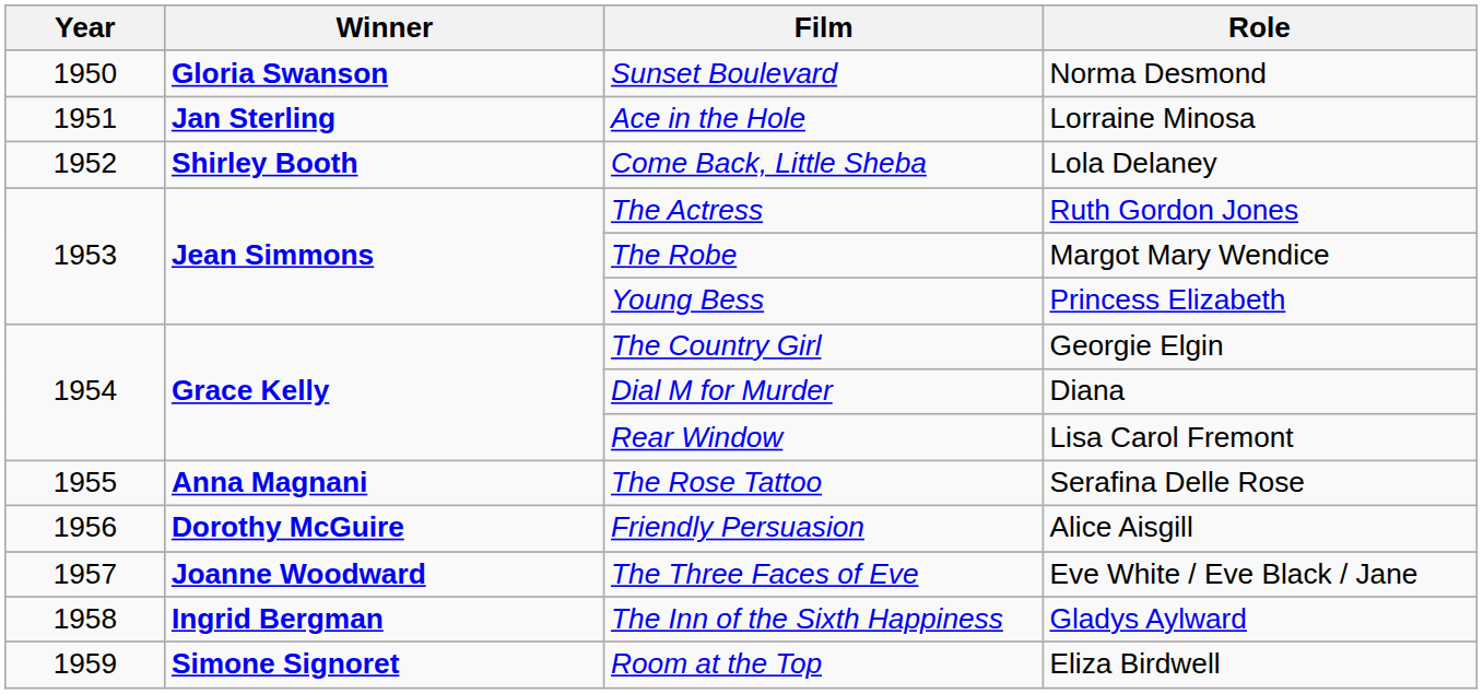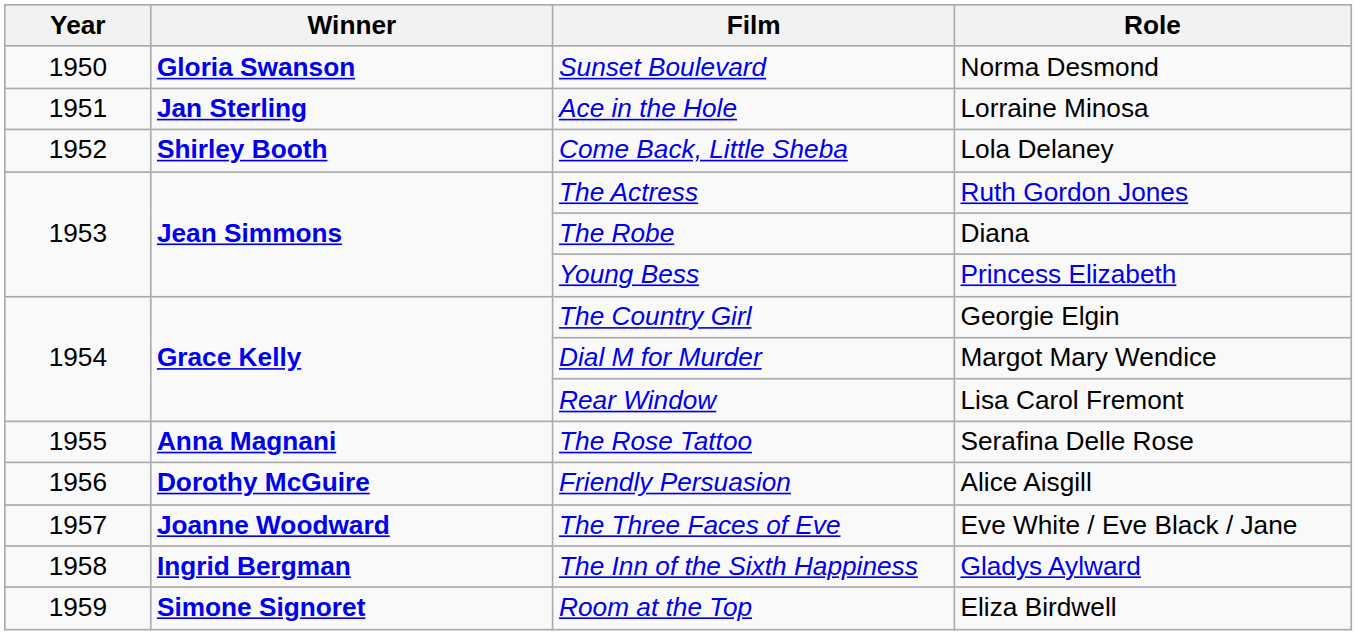The Robe | Role: Margot Mary Wendice -> Diana
Dial M for Murder | Role: Diana -> Margot Mary Wendice
